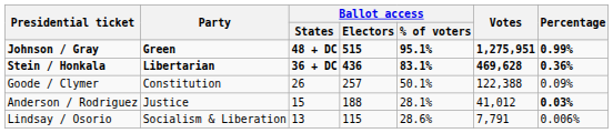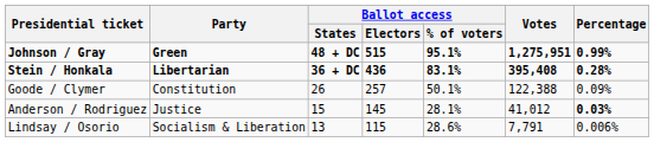Stein / Honkala | Votes: 469,628 -> 395,408
Stein / Honkala | Percentage: 0.36% -> 0.28%
Anderson / Rodriguez | Ballot access / Electors: 188 -> 145
